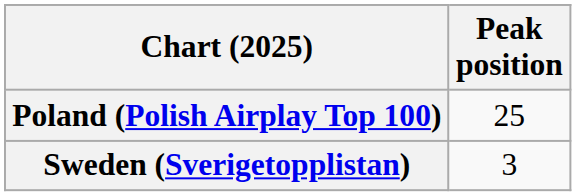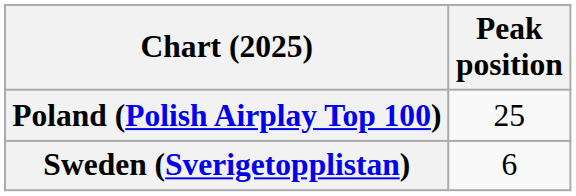Sweden (Sverigetopplistan) | Peak position: 3 -> 6
